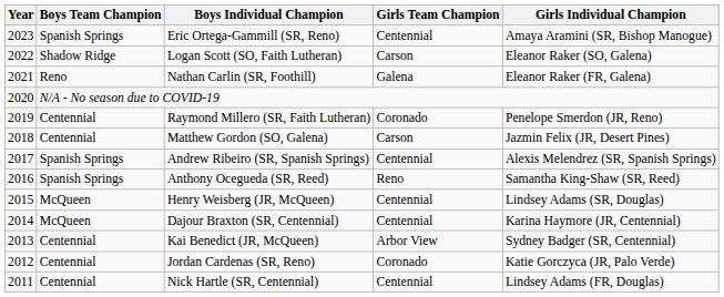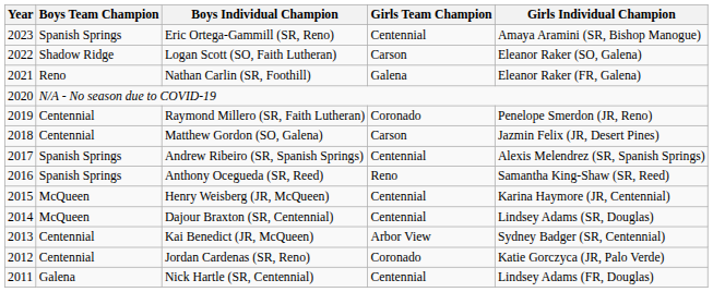Henry Weisberg (JR, McQueen) | Girls Individual Champion: Lindsey Adams (SR, Douglas) -> Karina Haymore (JR, Centennial)
Dajour Braxton (SR, Centennial) | Girls Individual Champion: Karina Haymore (JR, Centennial) -> Lindsey Adams (SR, Douglas)
Nick Hartle (SR, Centennial) | Boys Team Champion: Centennial -> Galena
